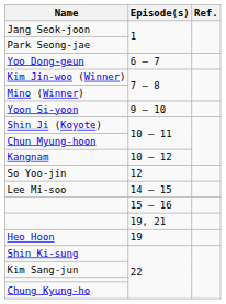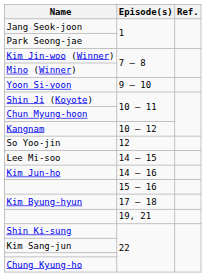- row: Yoo Dong-geun | 6 – 7
+ row: Kim Jun-ho | 14 – 16
+ row: Kim Byung-hyun | 17 – 18
- row: Heo Hoon | 19
